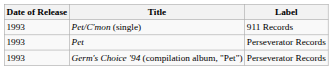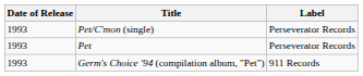Pet/C'mon (single) | Label: 911 Records -> Perseverator Records
Germ's Choice '94 (compilation album, "Pet") | Label: Perseverator Records -> 911 Records
